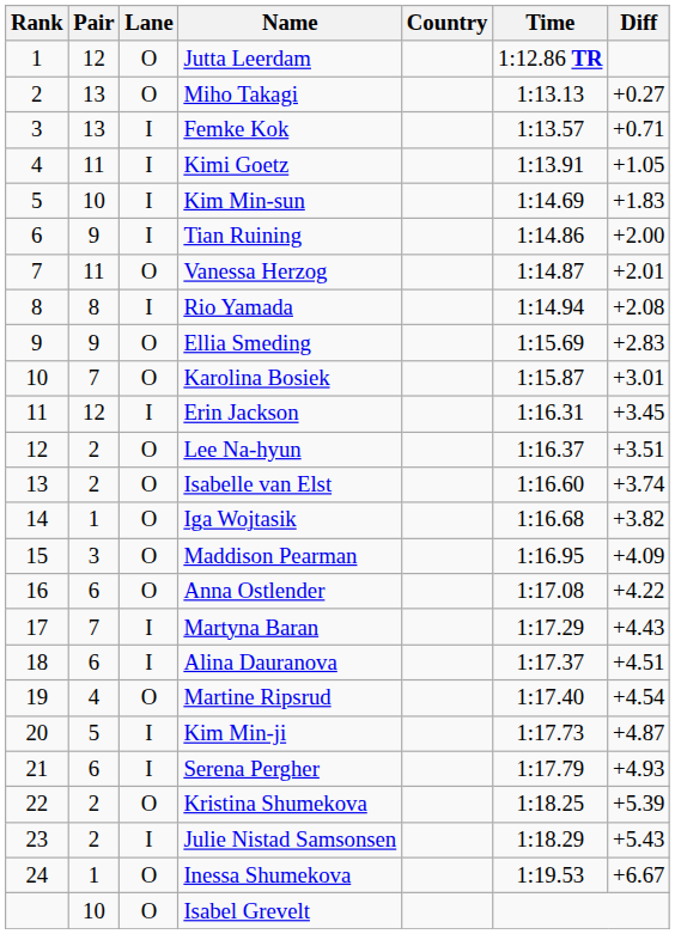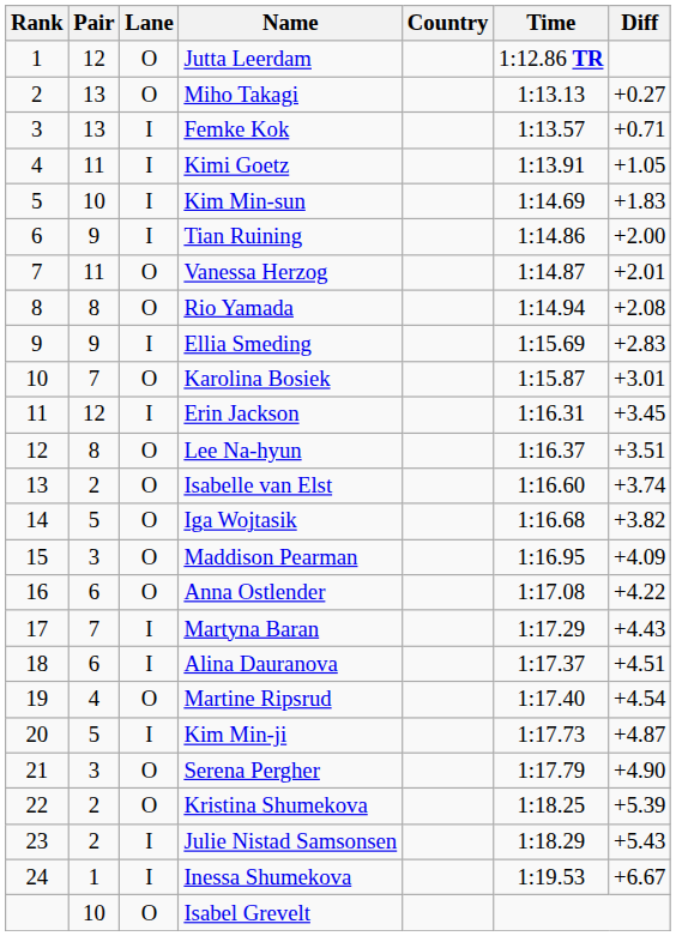Rio Yamada | Lane: I -> O
Ellia Smeding | Lane: O -> I
Lee Na-hyun | Pair: 2 -> 8
Iga Wojtasik | Pair: 1 -> 5
Serena Pergher | Pair: 6 -> 3
Serena Pergher | Lane: I -> O
Serena Pergher | Diff: +4.93 -> +4.90
Inessa Shumekova | Lane: O -> I
